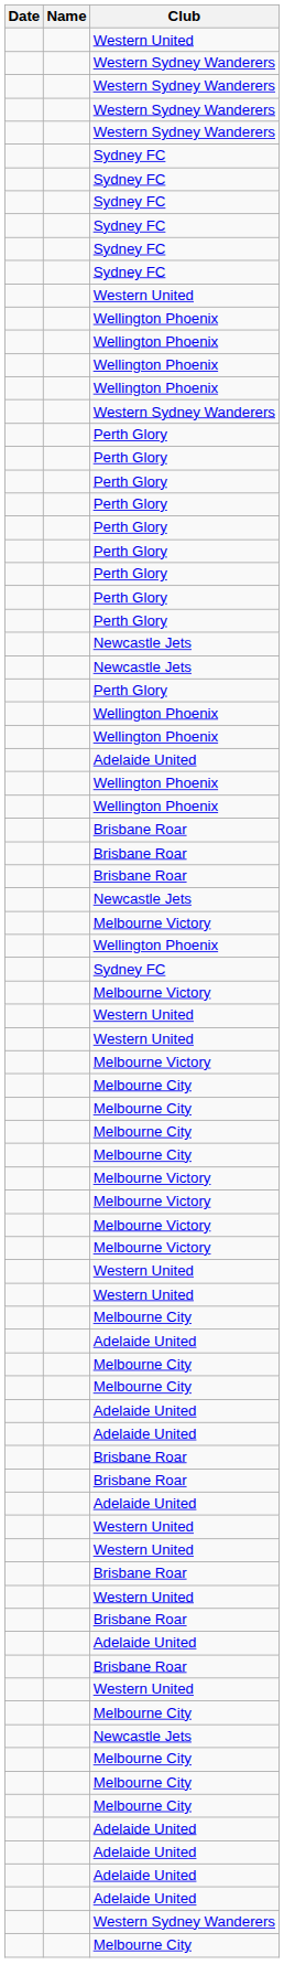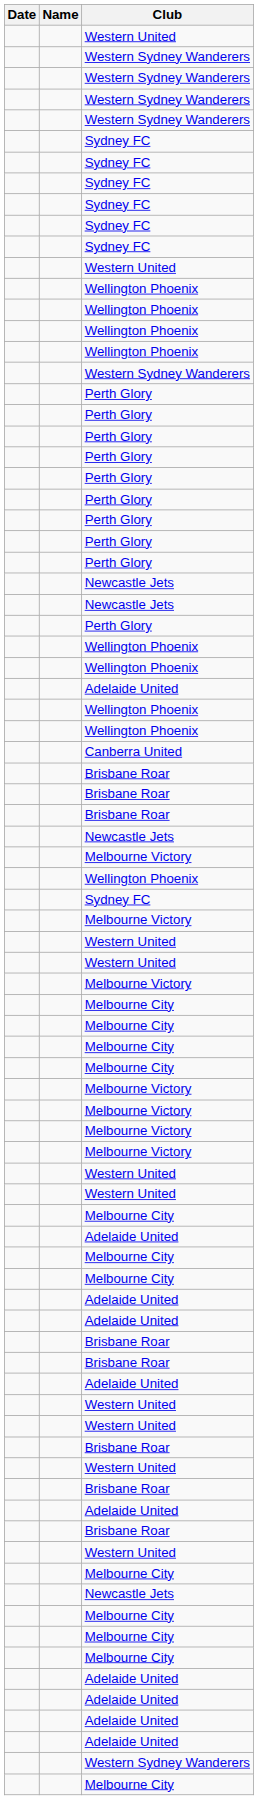+ row: Canberra United
